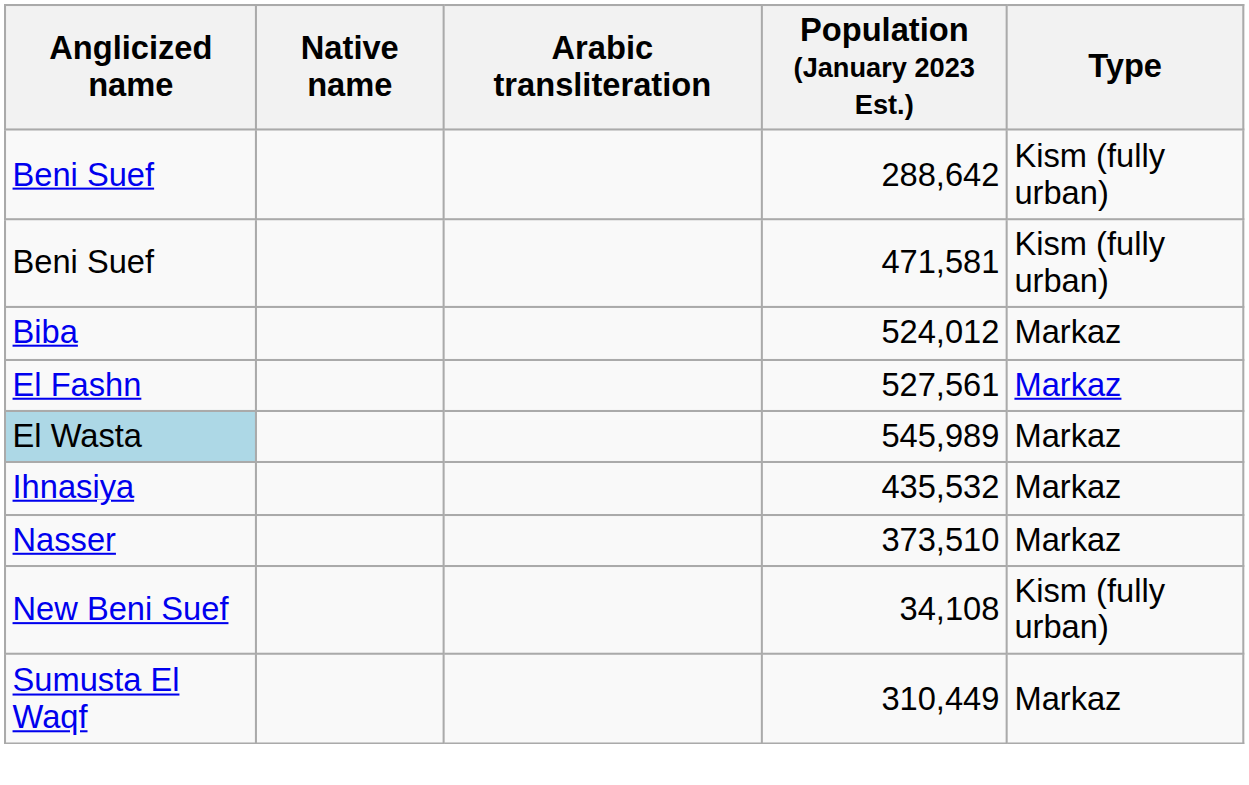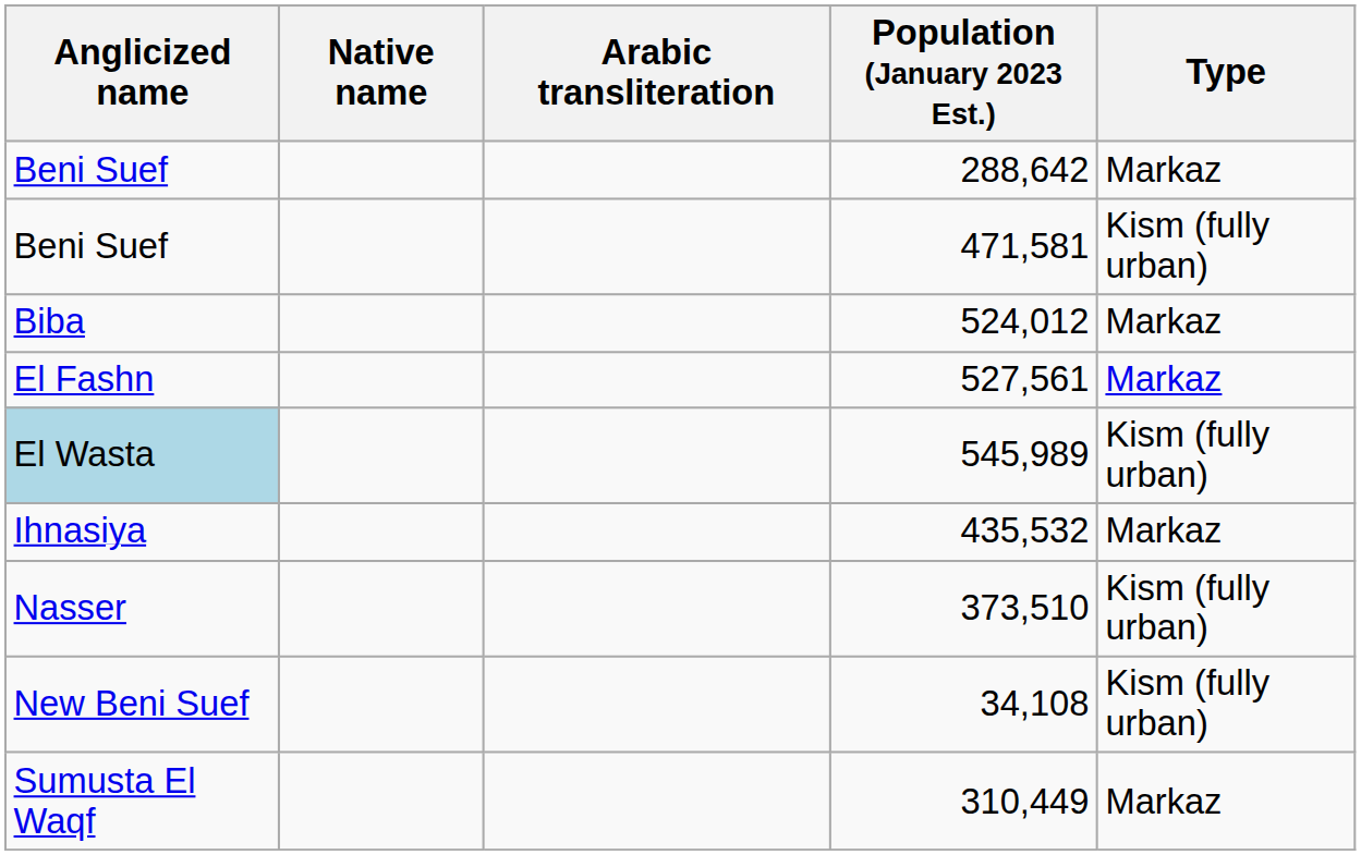288,642 | Type: Kism (fully urban) -> Markaz
545,989 | Type: Markaz -> Kism (fully urban)
373,510 | Type: Markaz -> Kism (fully urban)
